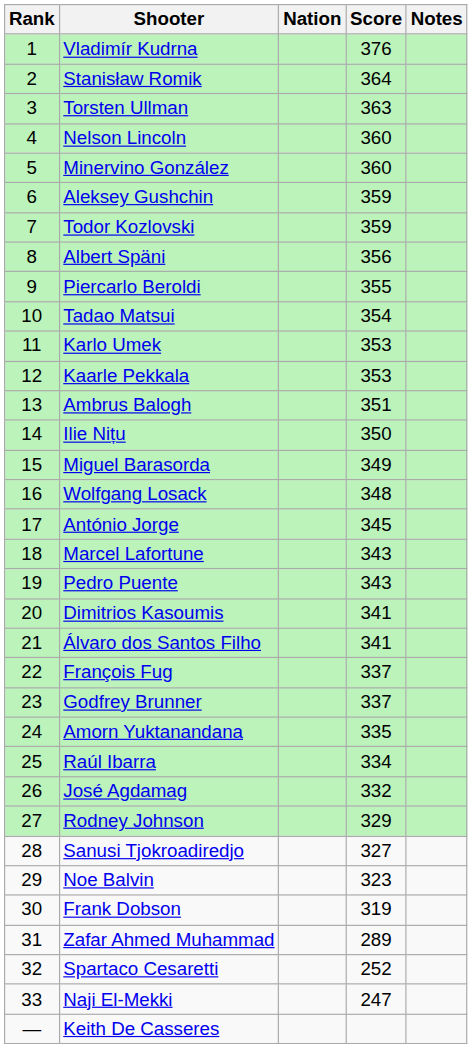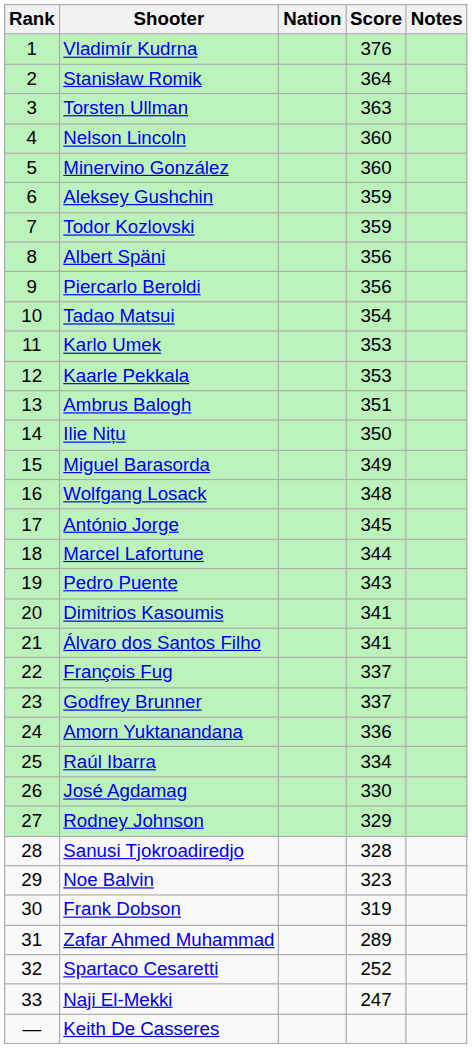Piercarlo Beroldi | Score: 355 -> 356
Marcel Lafortune | Score: 343 -> 344
Amorn Yuktanandana | Score: 335 -> 336
José Agdamag | Score: 332 -> 330
Sanusi Tjokroadiredjo | Score: 327 -> 328
